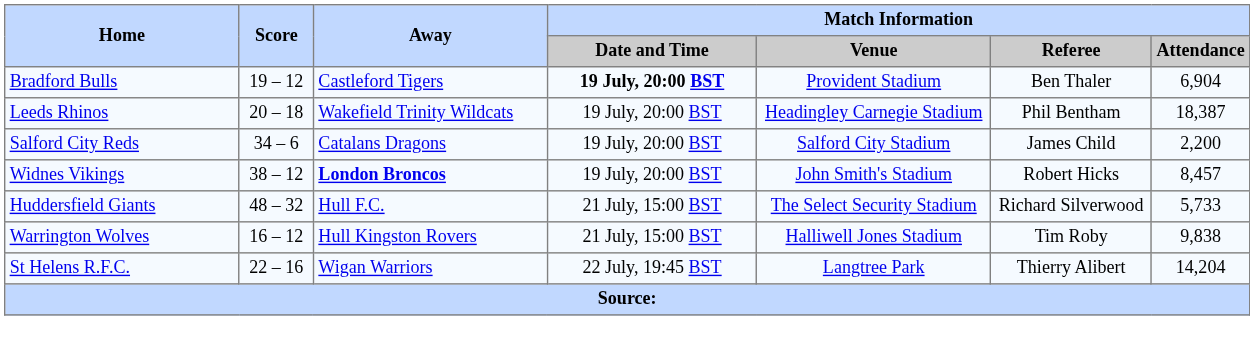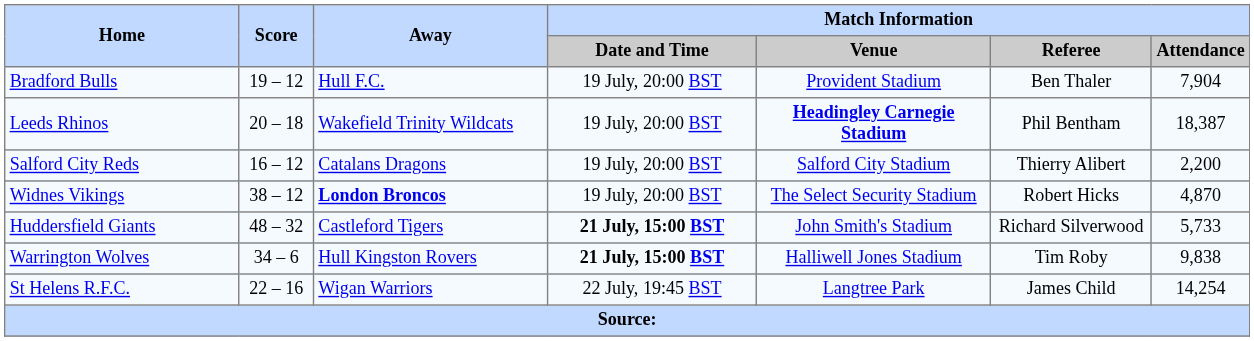Bradford Bulls | Away: Castleford Tigers -> Hull F.C.
Bradford Bulls | Match Information / Date and Time: bold -> normal
Bradford Bulls | Match Information / Attendance: 6,904 -> 7,904
Leeds Rhinos | Match Information / Venue: normal -> bold
Salford City Reds | Score: 34 – 6 -> 16 – 12
Salford City Reds | Match Information / Referee: James Child -> Thierry Alibert
Widnes Vikings | Match Information / Venue: John Smith's Stadium -> The Select Security Stadium
Widnes Vikings | Match Information / Attendance: 8,457 -> 4,870
Huddersfield Giants | Away: Hull F.C. -> Castleford Tigers
Huddersfield Giants | Match Information / Date and Time: normal -> bold
Huddersfield Giants | Match Information / Venue: The Select Security Stadium -> John Smith's Stadium
Warrington Wolves | Score: 16 – 12 -> 34 – 6
Warrington Wolves | Match Information / Date and Time: normal -> bold
St Helens R.F.C. | Match Information / Referee: Thierry Alibert -> James Child
St Helens R.F.C. | Match Information / Attendance: 14,204 -> 14,254
